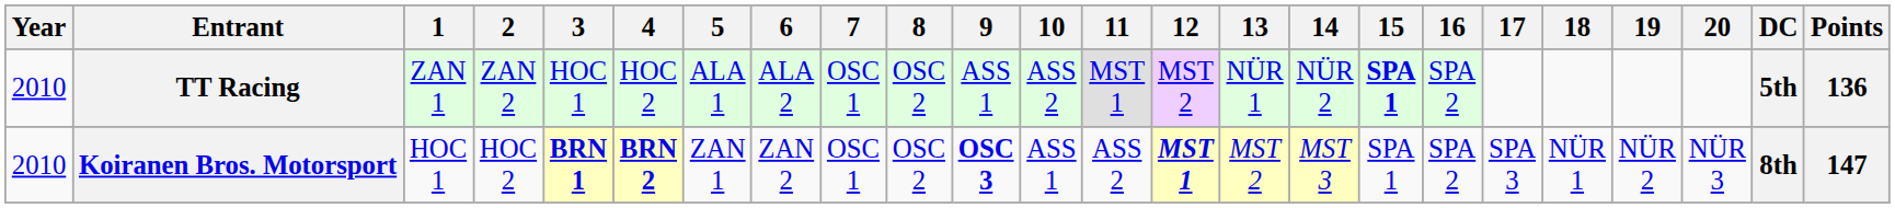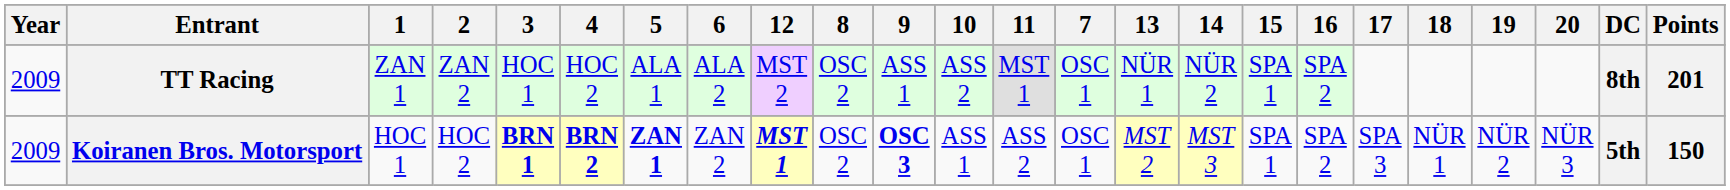columns swapped: 7 <-> 12
TT Racing | Year: 2010 -> 2009
TT Racing | 15: bold -> normal
TT Racing | DC: 5th -> 8th
TT Racing | Points: 136 -> 201
Koiranen Bros. Motorsport | Year: 2010 -> 2009
Koiranen Bros. Motorsport | 5: normal -> bold
Koiranen Bros. Motorsport | DC: 8th -> 5th
Koiranen Bros. Motorsport | Points: 147 -> 150
